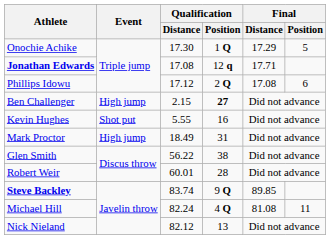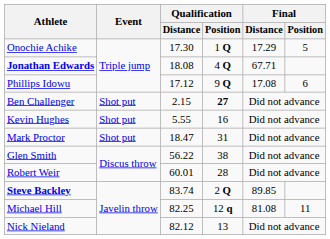Jonathan Edwards | Qualification / Distance: 17.08 -> 18.08
Jonathan Edwards | Qualification / Position: 12 q -> 4 Q
Jonathan Edwards | Final / Distance: 17.71 -> 67.71
Phillips Idowu | Qualification / Position: 2 Q -> 9 Q
Ben Challenger | Event: High jump -> Shot put
Mark Proctor | Event: High jump -> Shot put
Mark Proctor | Qualification / Distance: 18.49 -> 18.47
Steve Backley | Qualification / Position: 9 Q -> 2 Q
Michael Hill | Qualification / Distance: 82.24 -> 82.25
Michael Hill | Qualification / Position: 4 Q -> 12 q
